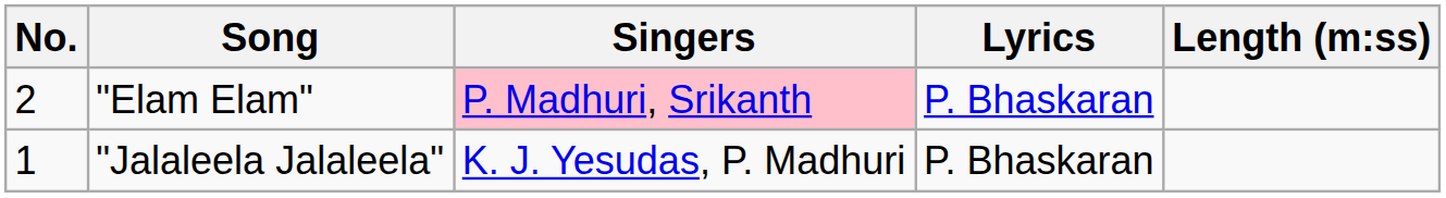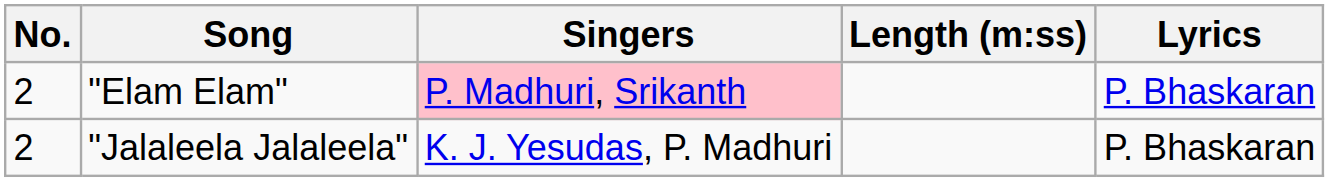columns swapped: Lyrics <-> Length (m:ss)
"Jalaleela Jalaleela" | No.: 1 -> 2
